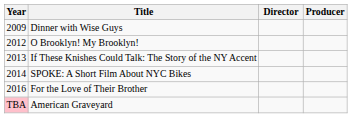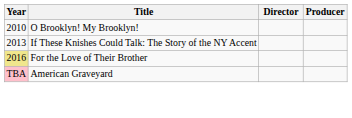- row: 2009 | Dinner with Wise Guys
O Brooklyn! My Brooklyn! | Year: 2012 -> 2010
- row: 2014 | SPOKE: A Short Film About NYC Bikes
For the Love of Their Brother | Year: no background -> khaki background
